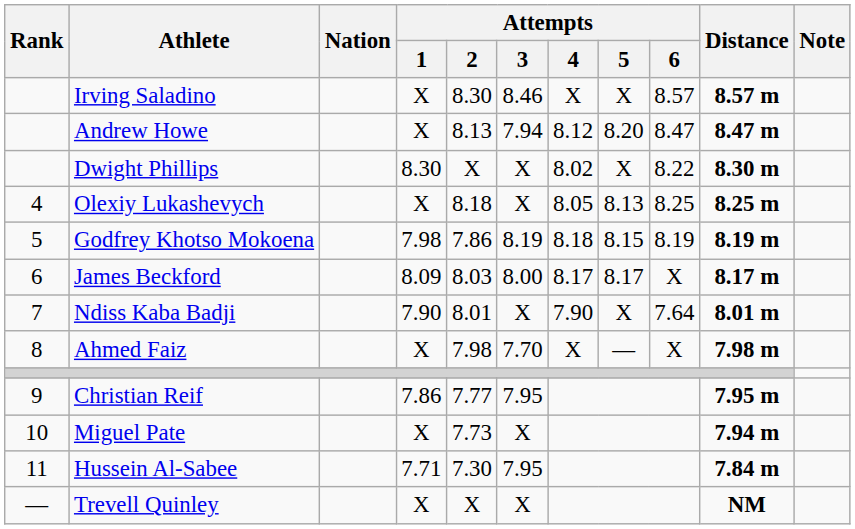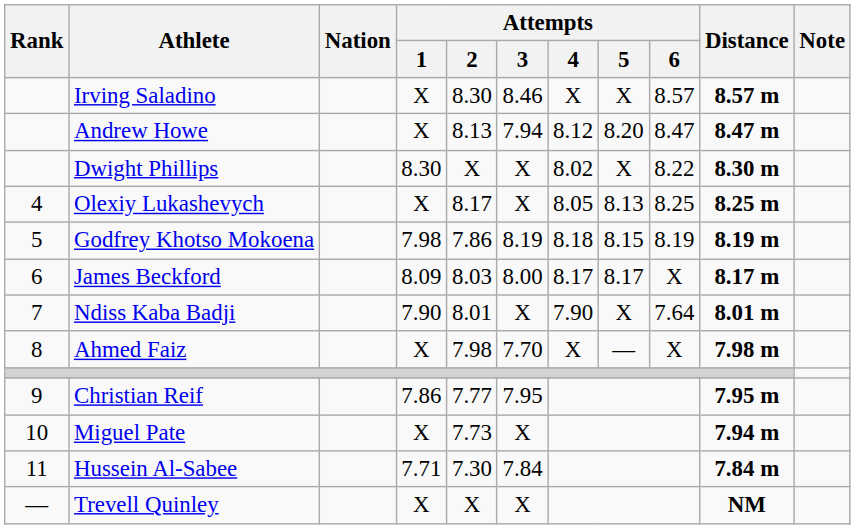Olexiy Lukashevych | Attempts / 2: 8.18 -> 8.17
Hussein Al-Sabee | Attempts / 3: 7.95 -> 7.84
